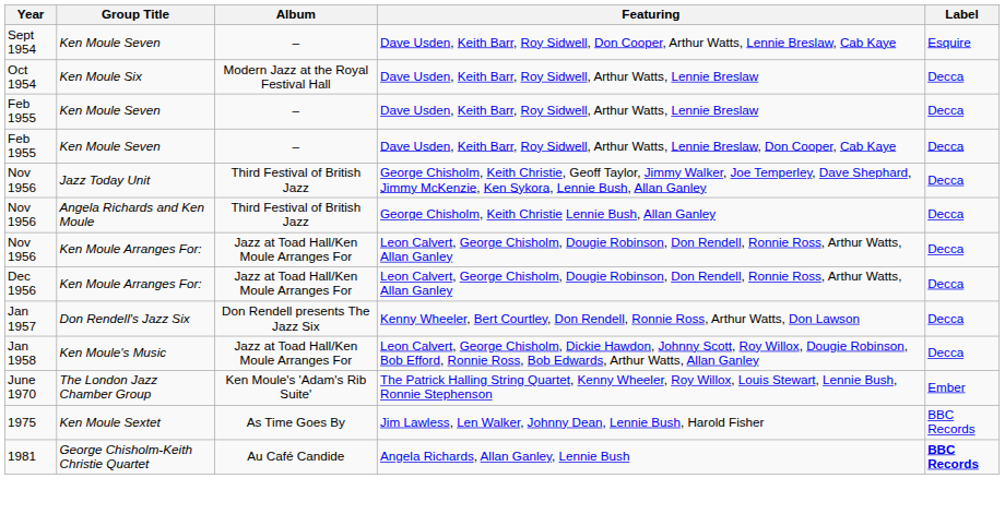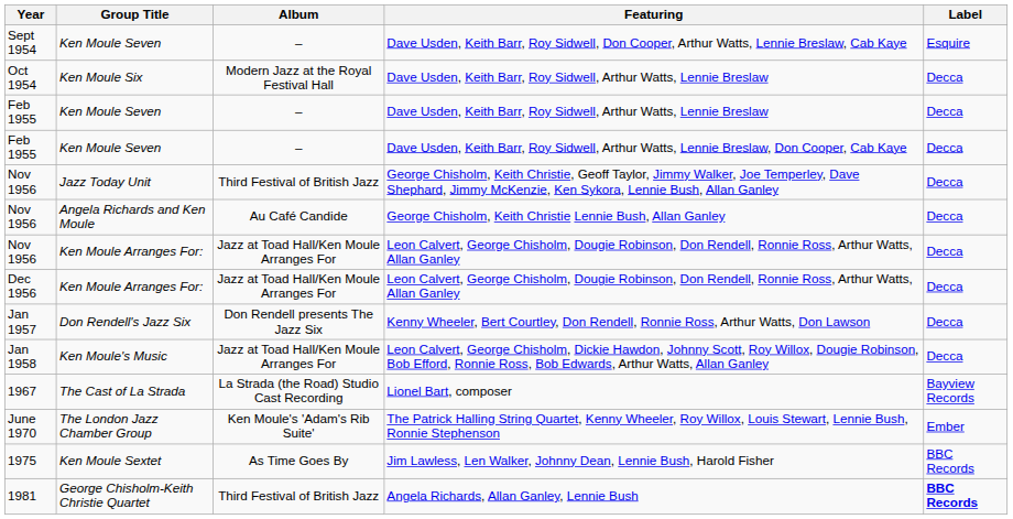George Chisholm, Keith Christie Lennie Bush, Allan Ganley | Album: Third Festival of British Jazz -> Au Café Candide
+ row: 1967 | The Cast of La Strada | La Strada (the Road) Studio Cast Recording | Lionel Bart, composer | Bayview Records
Angela Richards, Allan Ganley, Lennie Bush | Album: Au Café Candide -> Third Festival of British Jazz
